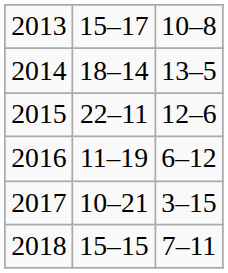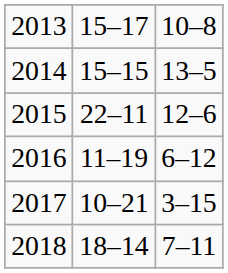2014 | column 2: 18–14 -> 15–15
2018 | column 2: 15–15 -> 18–14
